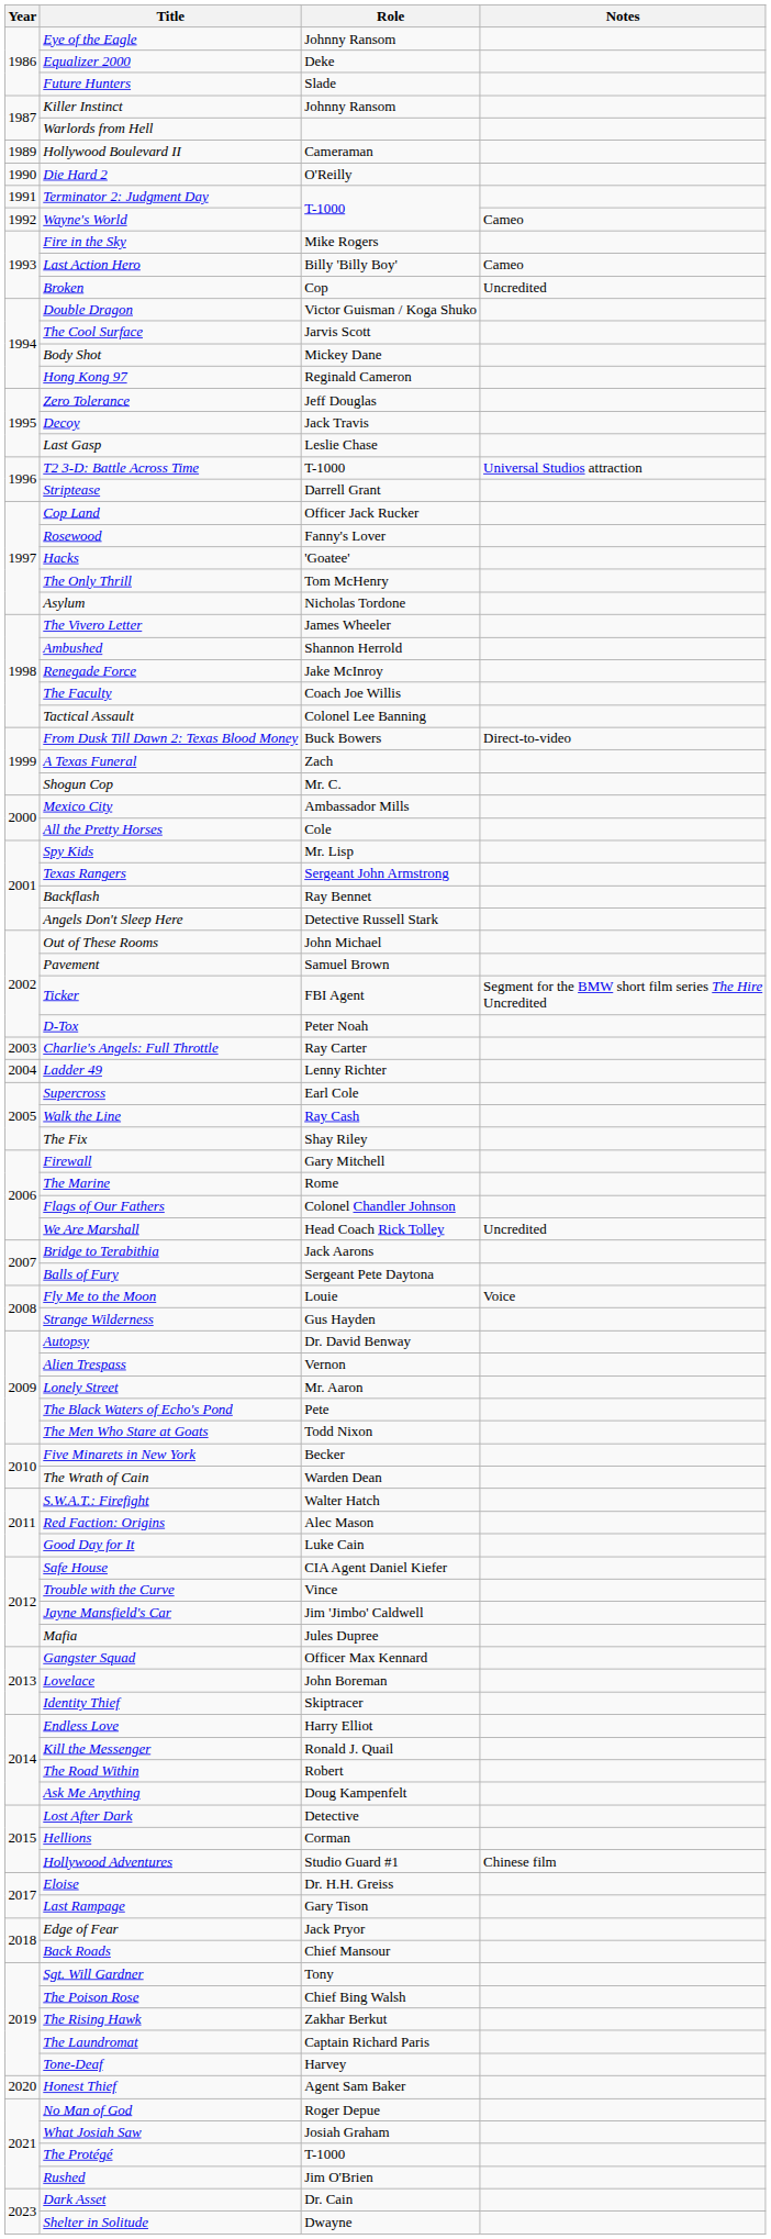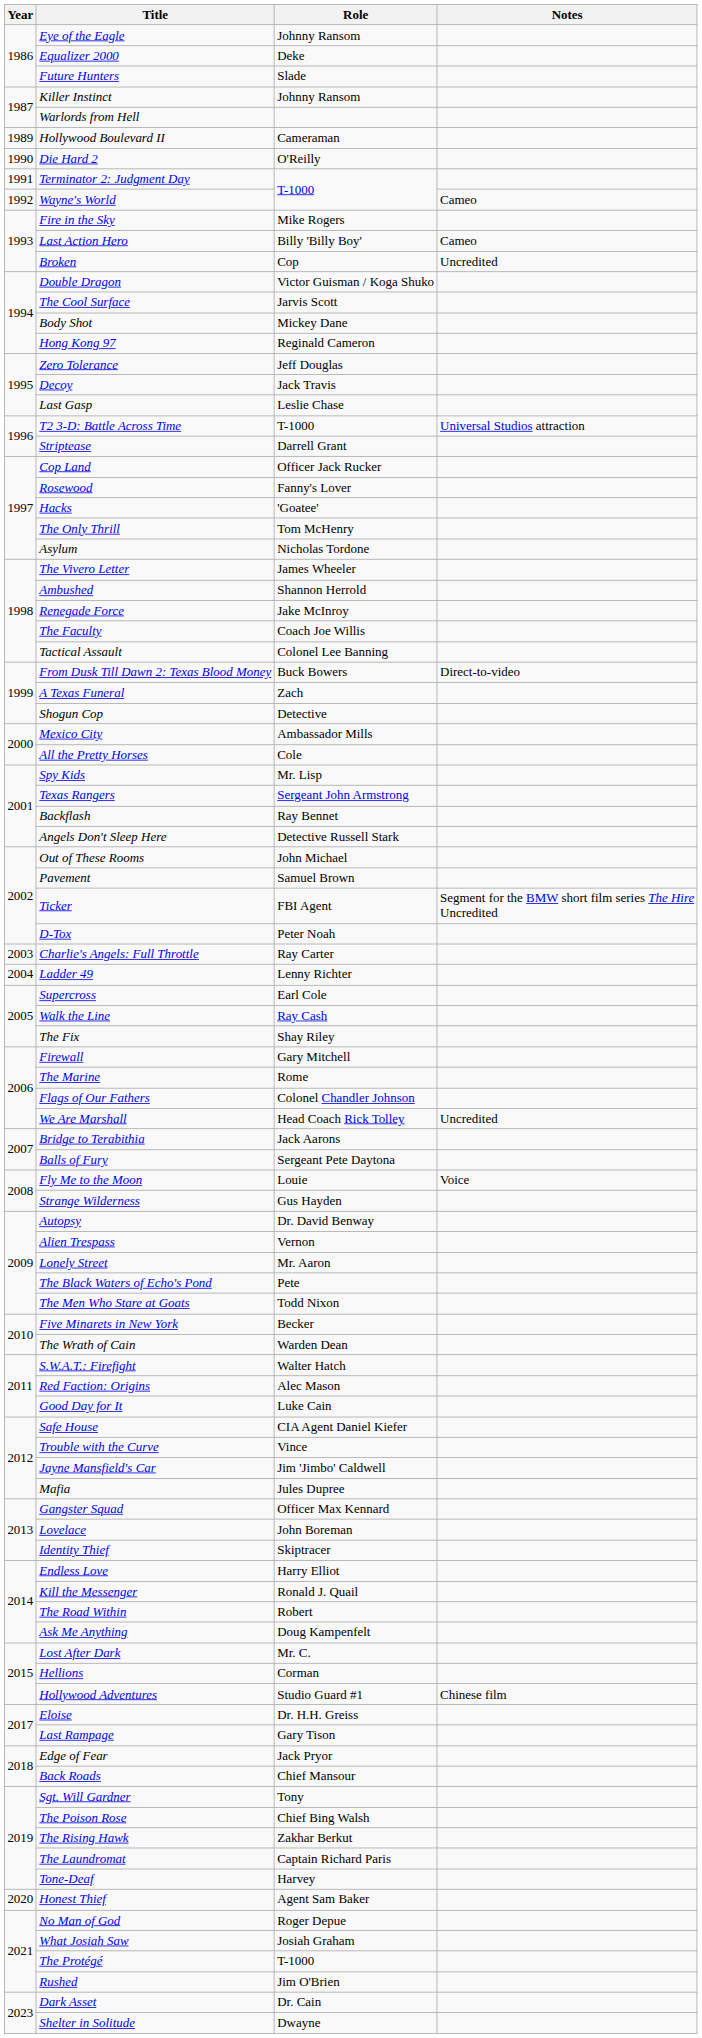Shogun Cop | Role: Mr. C. -> Detective
Lost After Dark | Role: Detective -> Mr. C.
